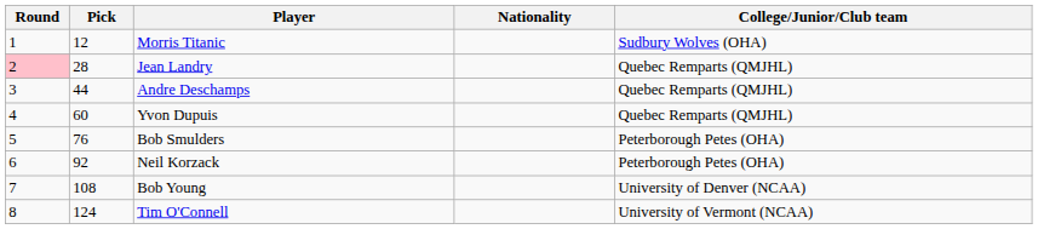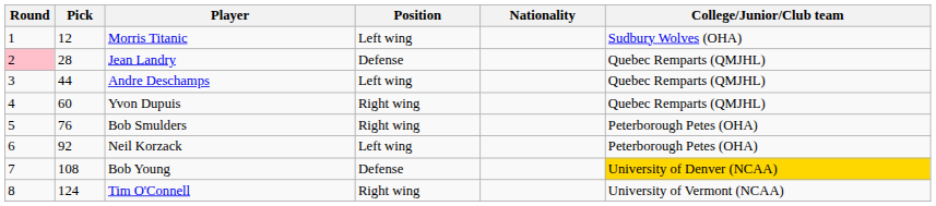+ column: Position | Left wing | Defense | Left wing | Right wing | Right wing | Left wing | Defense | Right wing
Bob Young | College/Junior/Club team: no background -> gold background
